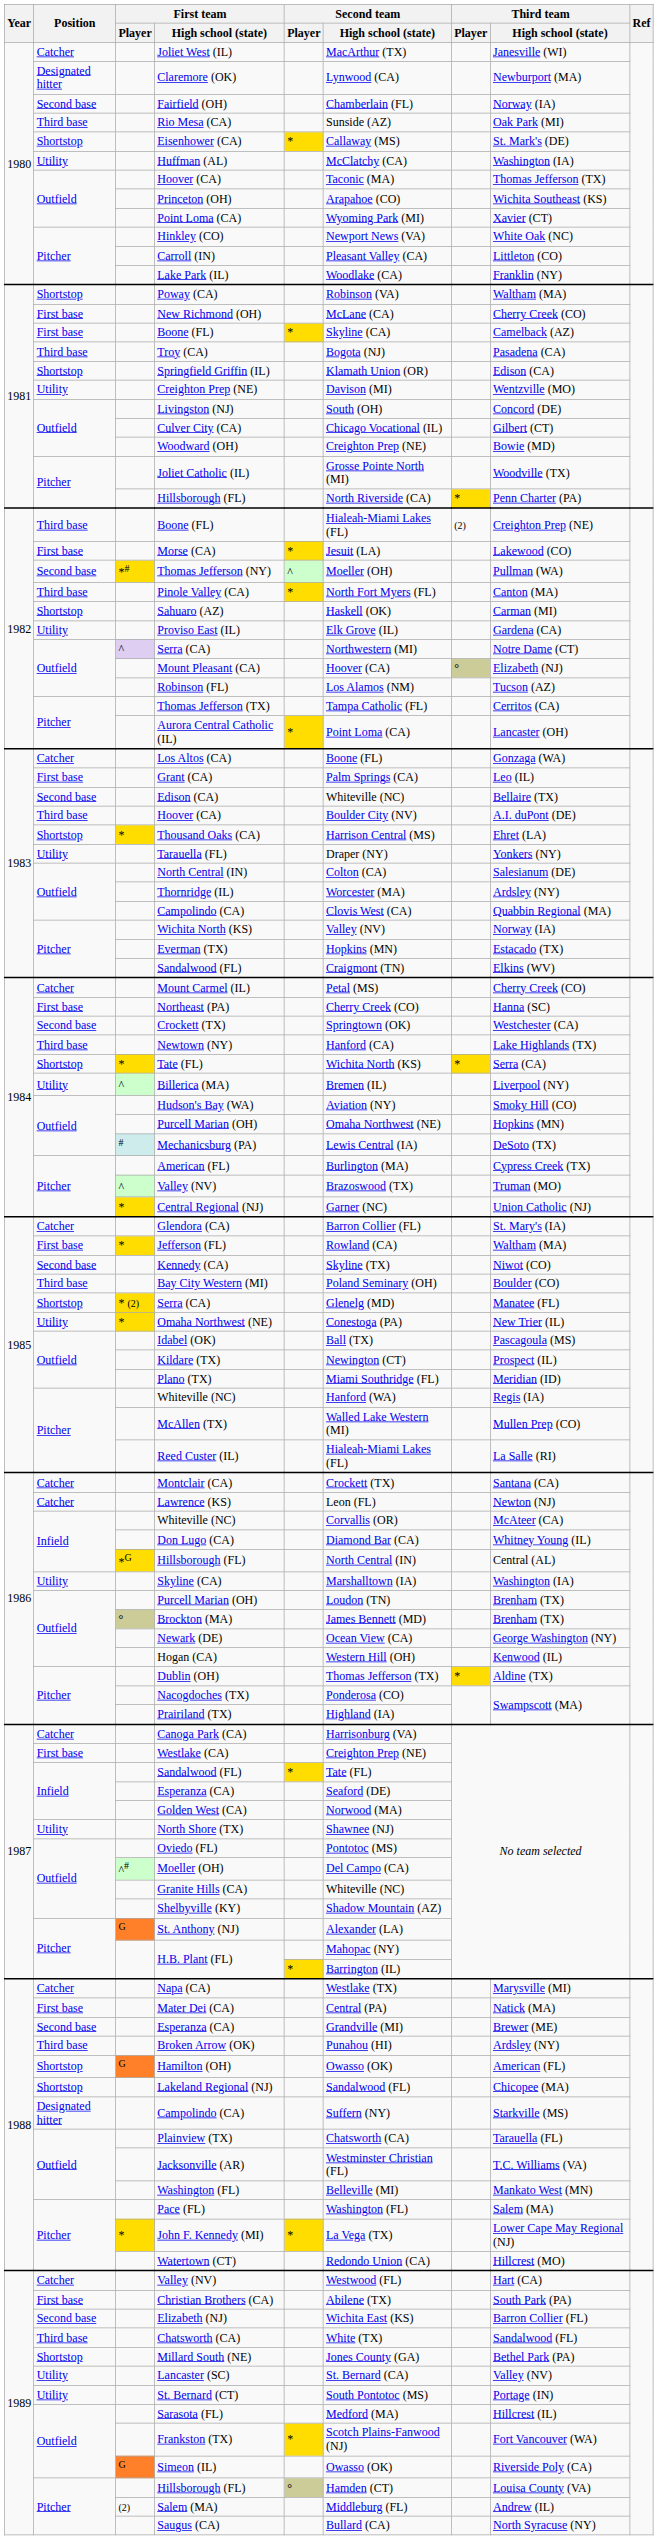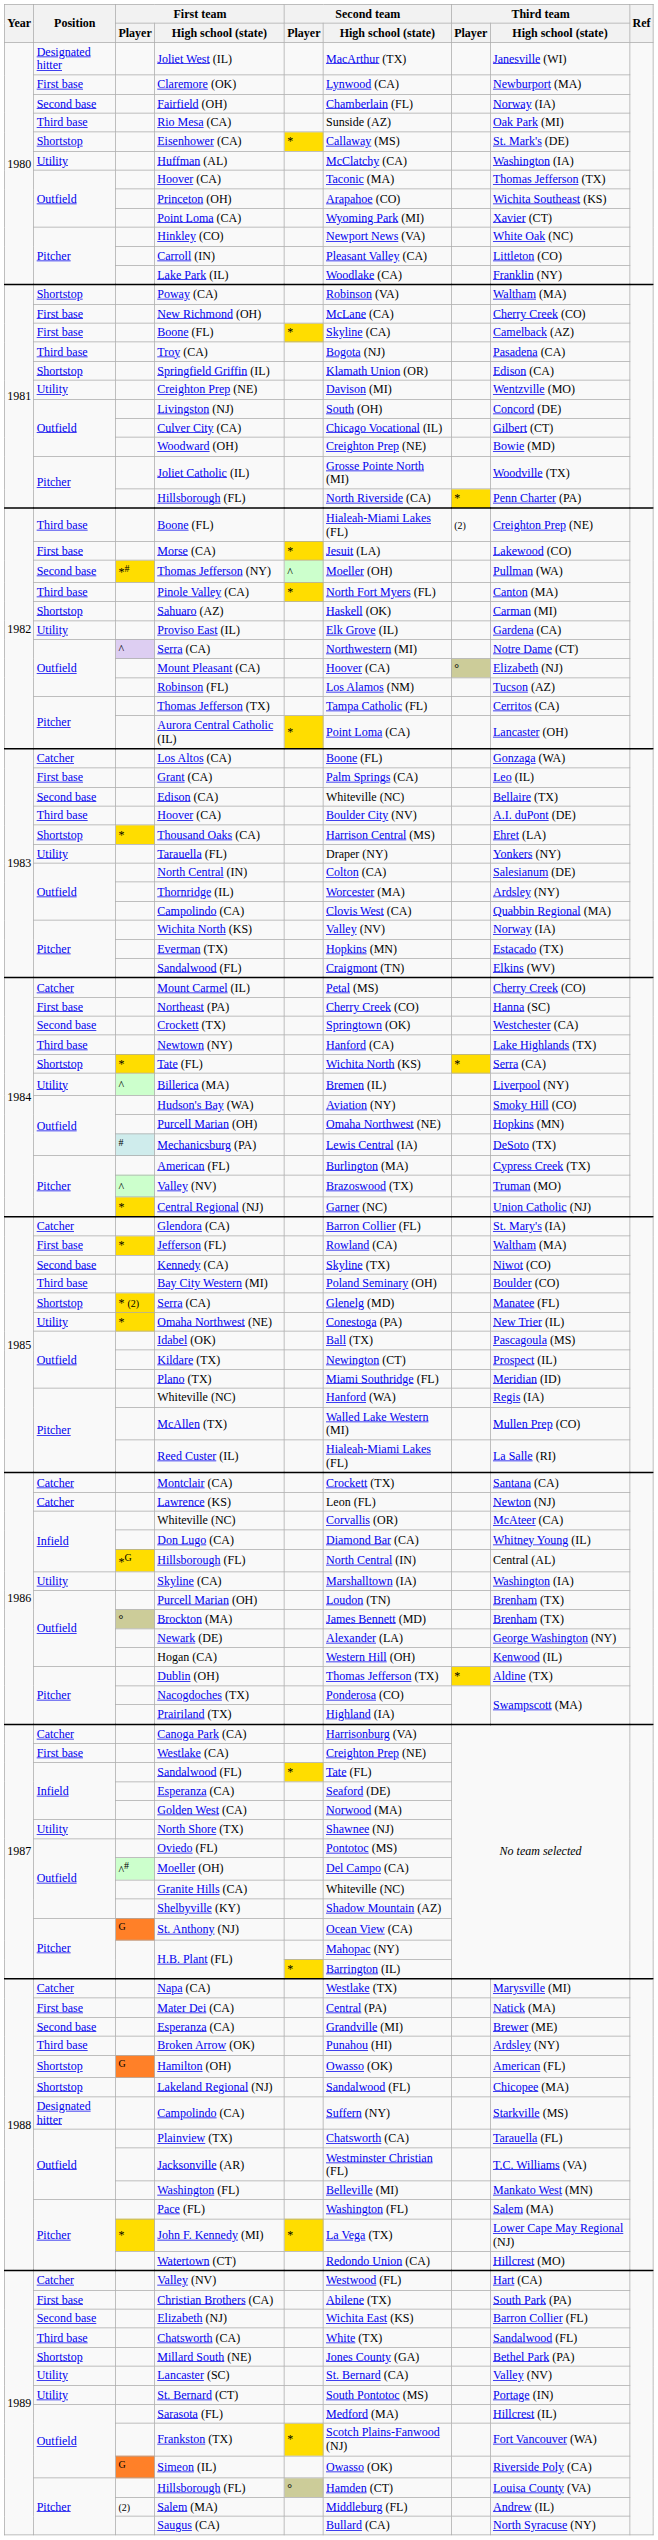Joliet West (IL) | Position: Catcher -> Designated hitter
Claremore (OK) | Position: Designated hitter -> First base
Newark (DE) | Second team / High school (state): Ocean View (CA) -> Alexander (LA)
St. Anthony (NJ) | Second team / High school (state): Alexander (LA) -> Ocean View (CA)
